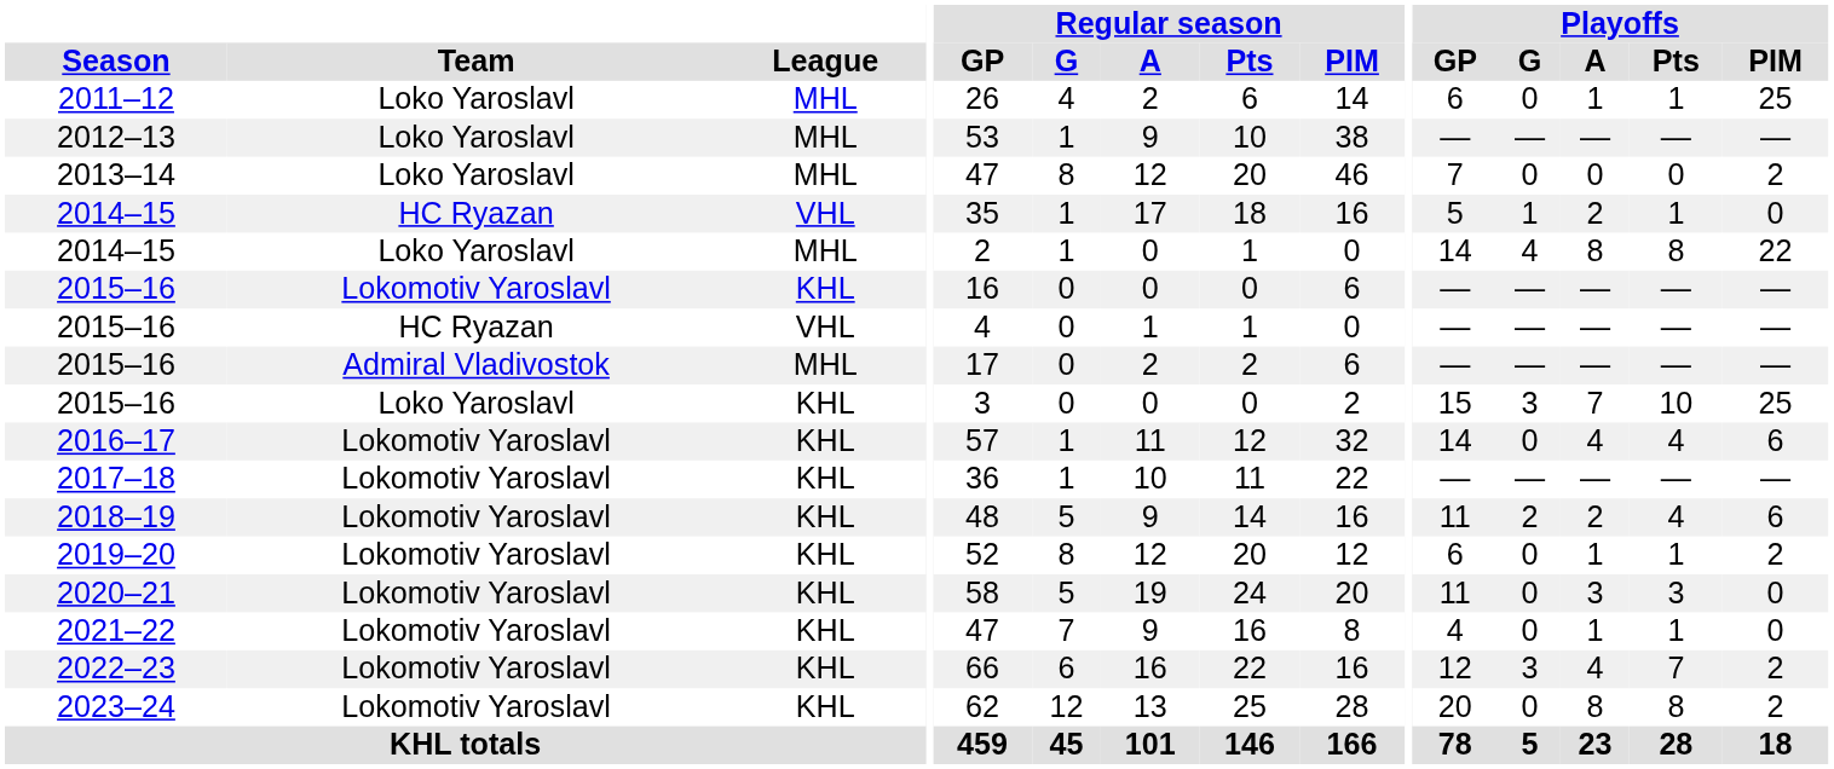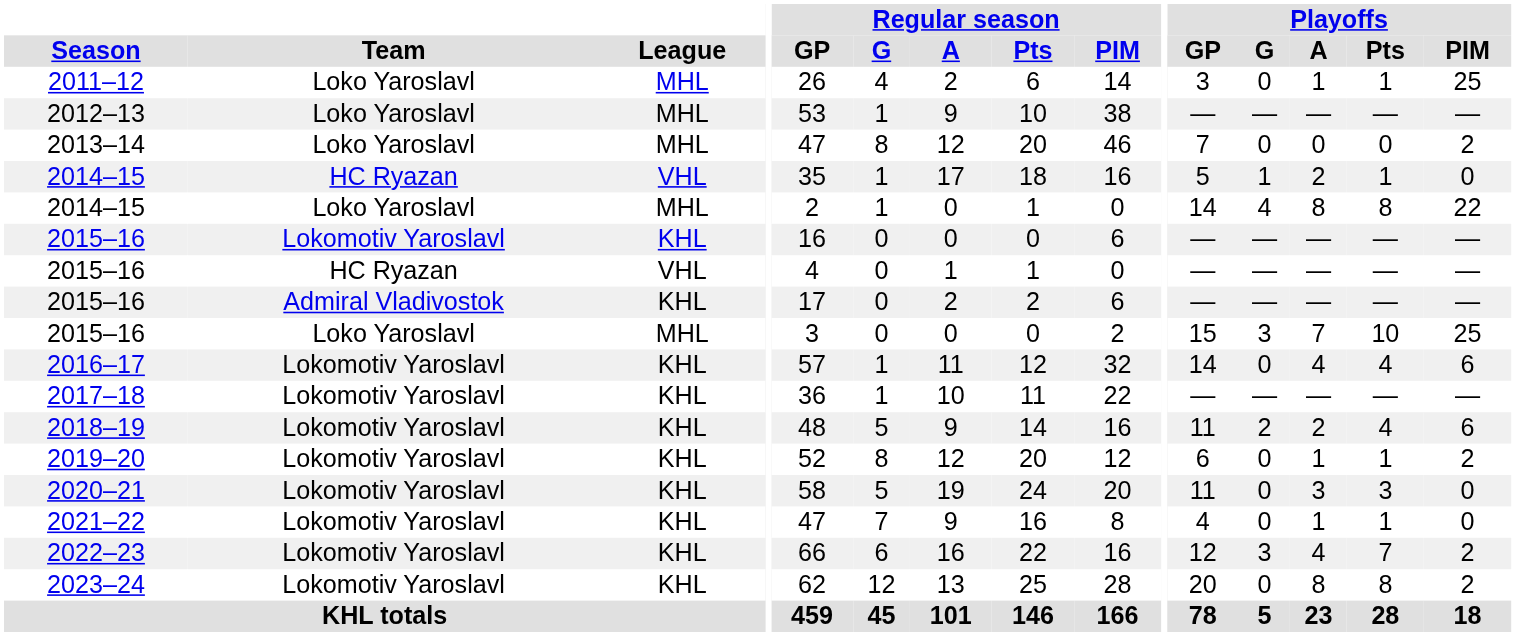2011–12 | Playoffs / GP: 6 -> 3
2015–16 / Admiral Vladivostok | League: MHL -> KHL
2015–16 / Loko Yaroslavl | League: KHL -> MHL
